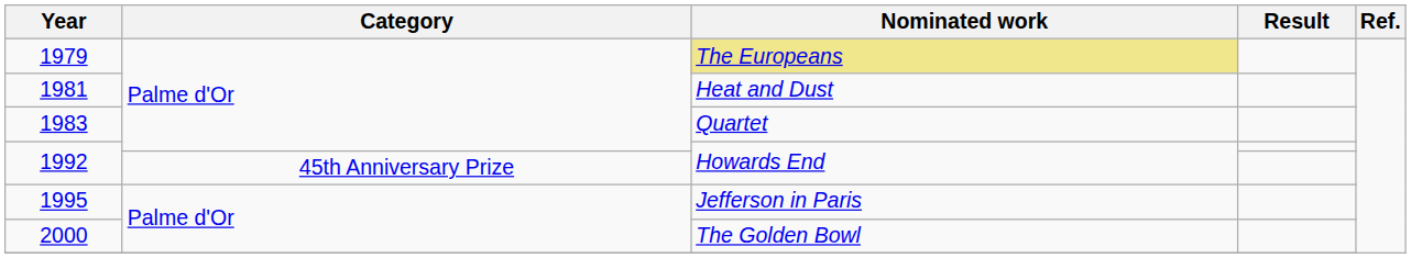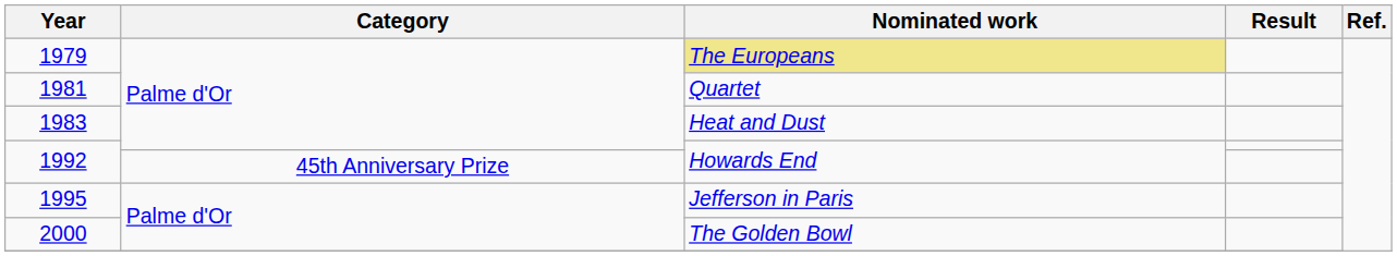1981 | Nominated work: Heat and Dust -> Quartet
1983 | Nominated work: Quartet -> Heat and Dust
